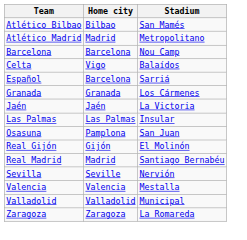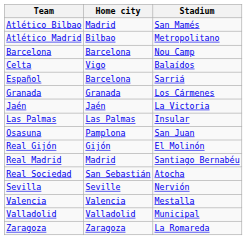Atlético Bilbao | Home city: Bilbao -> Madrid
Atlético Madrid | Home city: Madrid -> Bilbao
+ row: Real Sociedad | San Sebastián | Atocha
